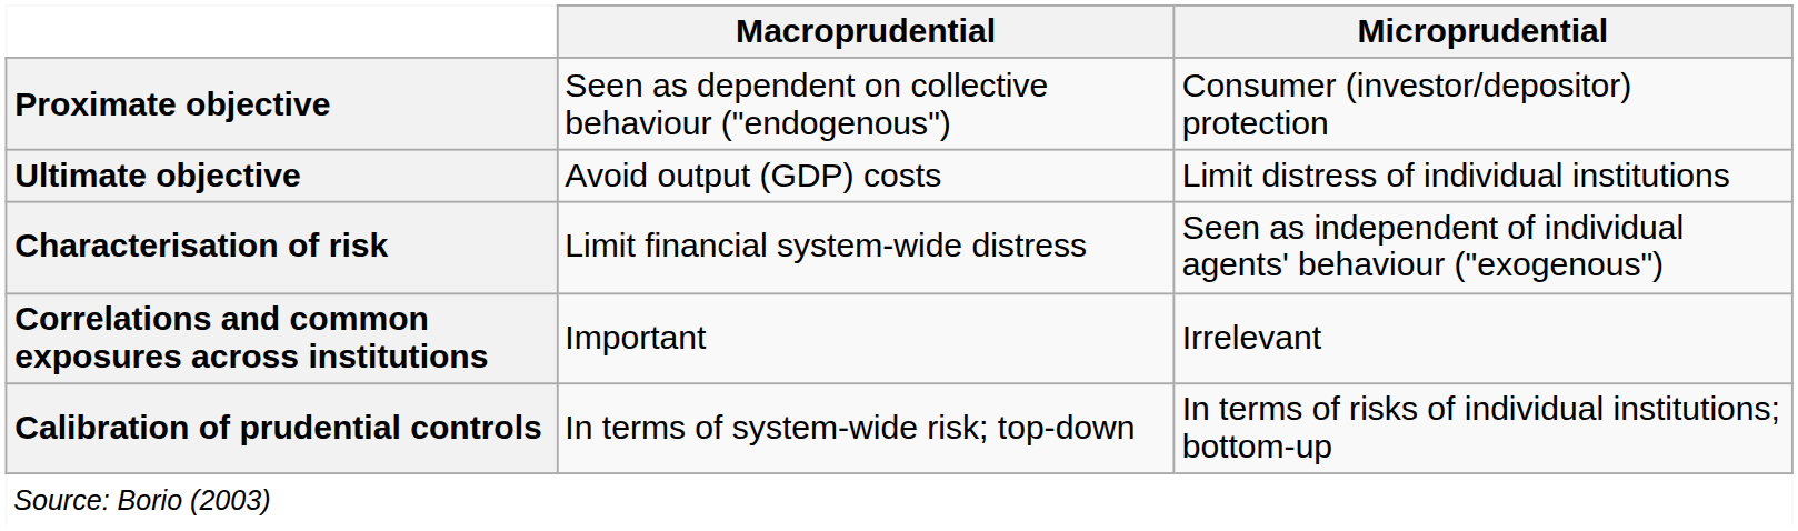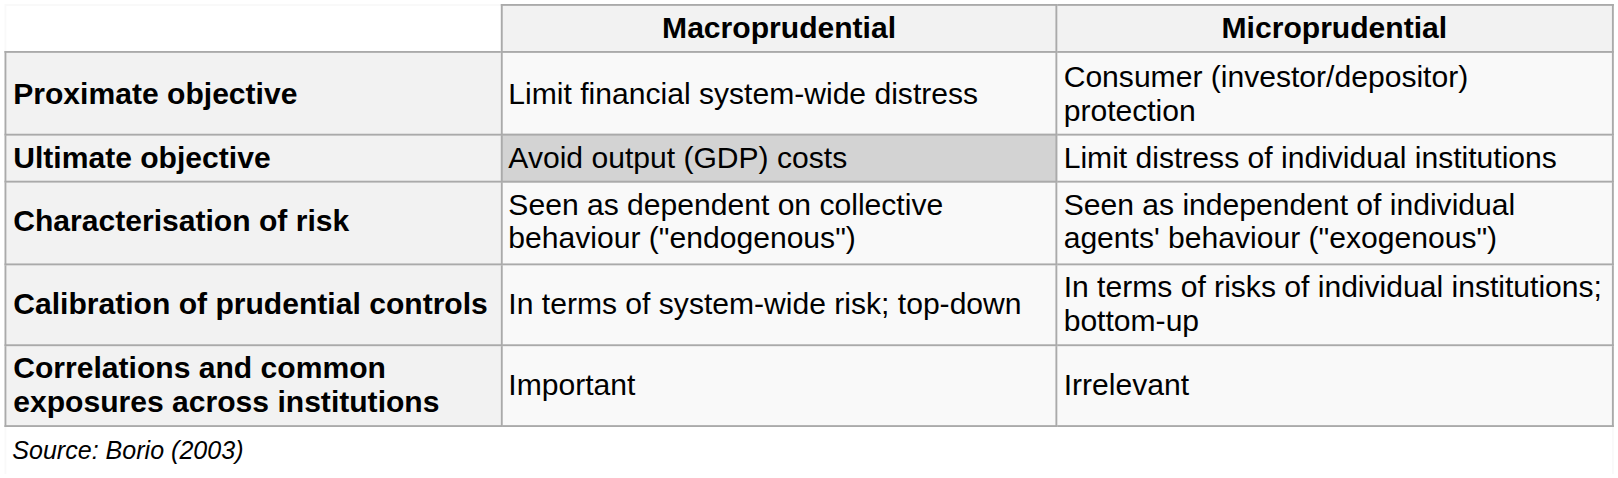Proximate objective | Macroprudential: Seen as dependent on collective behaviour ("endogenous") -> Limit financial system-wide distress
Ultimate objective | Macroprudential: no background -> lightgrey background
Characterisation of risk | Macroprudential: Limit financial system-wide distress -> Seen as dependent on collective behaviour ("endogenous")
rows swapped: Correlations and common exposures across institutions <-> Calibration of prudential controls
